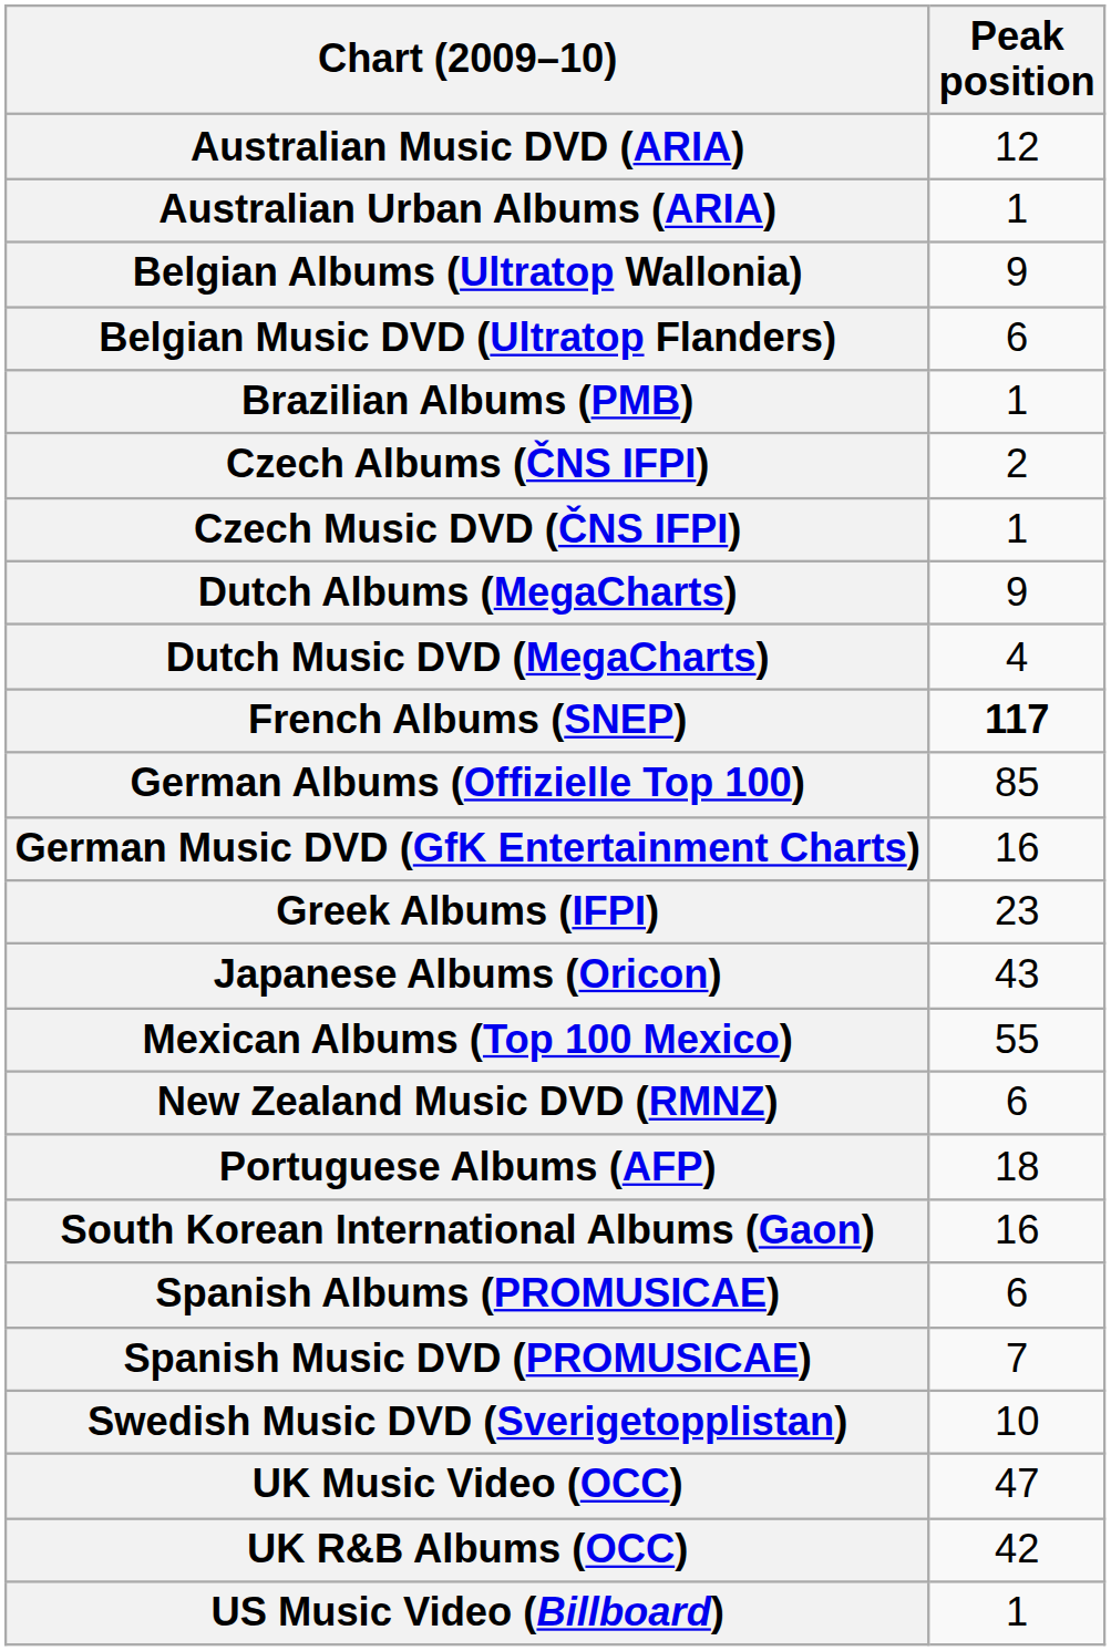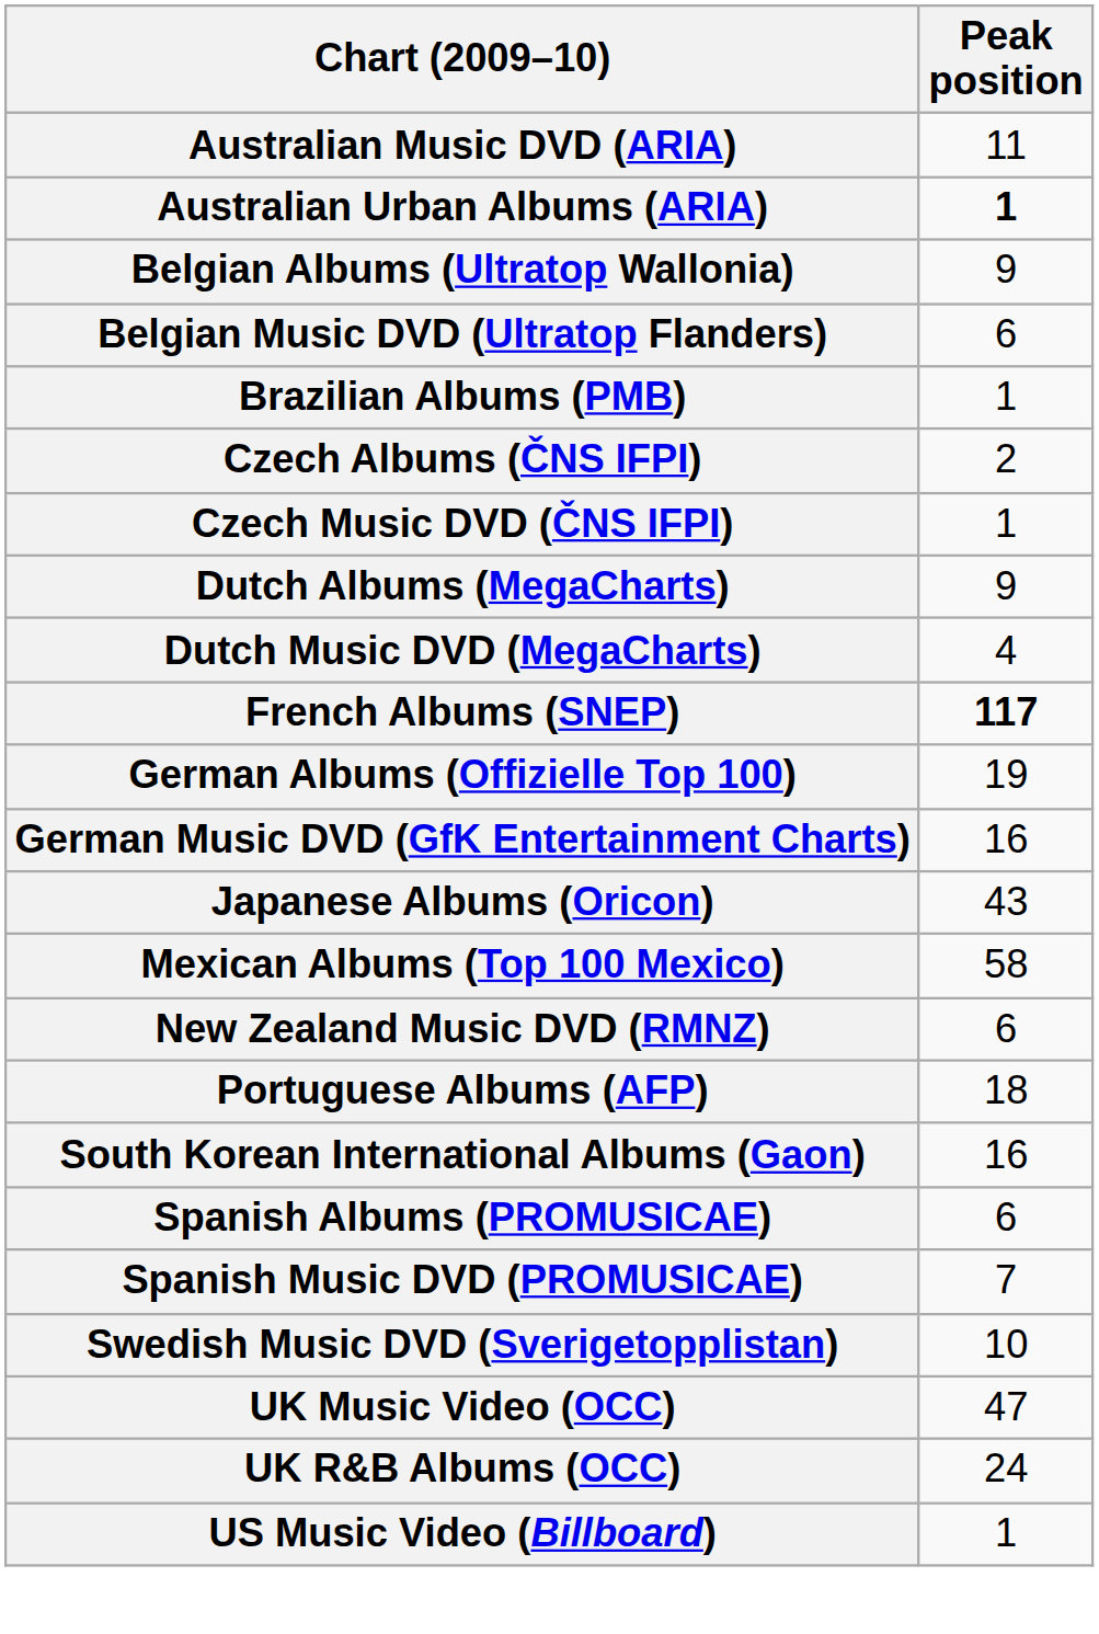Australian Music DVD (ARIA) | Peak position: 12 -> 11
Australian Urban Albums (ARIA) | Peak position: normal -> bold
German Albums (Offizielle Top 100) | Peak position: 85 -> 19
- row: Greek Albums (IFPI) | 23
Mexican Albums (Top 100 Mexico) | Peak position: 55 -> 58
UK R&B Albums (OCC) | Peak position: 42 -> 24
